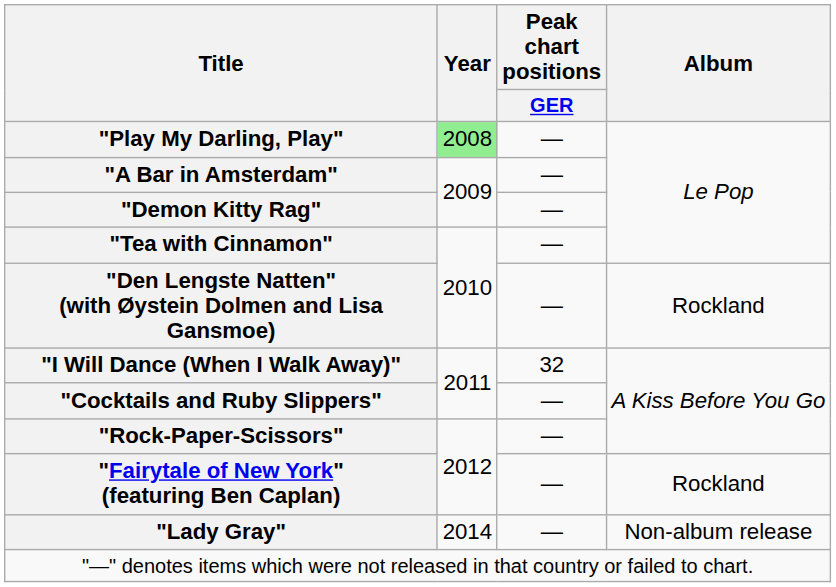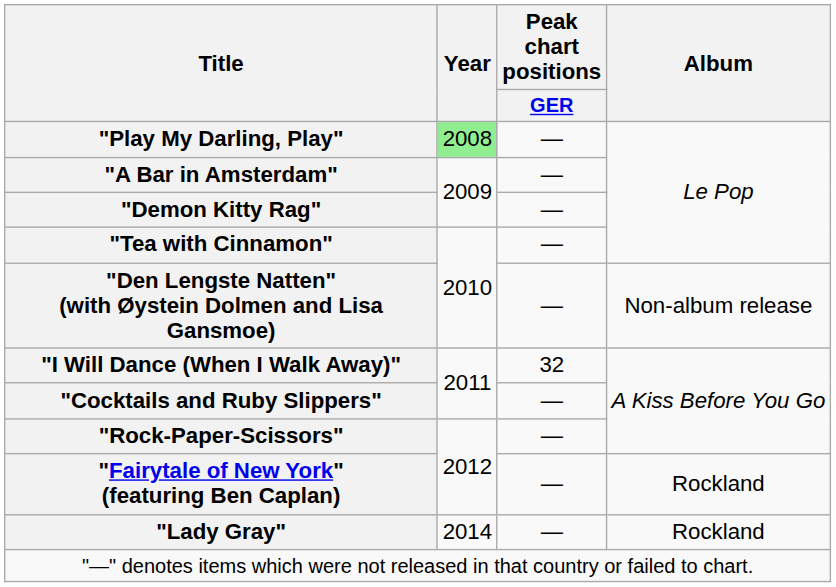"Den Lengste Natten" (with Øystein Dolmen and Lisa Gansmoe) | Album: Rockland -> Non-album release
"Lady Gray" | Album: Non-album release -> Rockland
